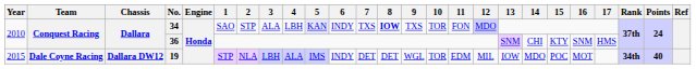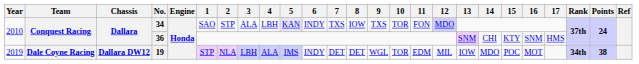34 | 8: bold -> normal
19 | Year: 2015 -> 2019
19 | Points: 40 -> 38
